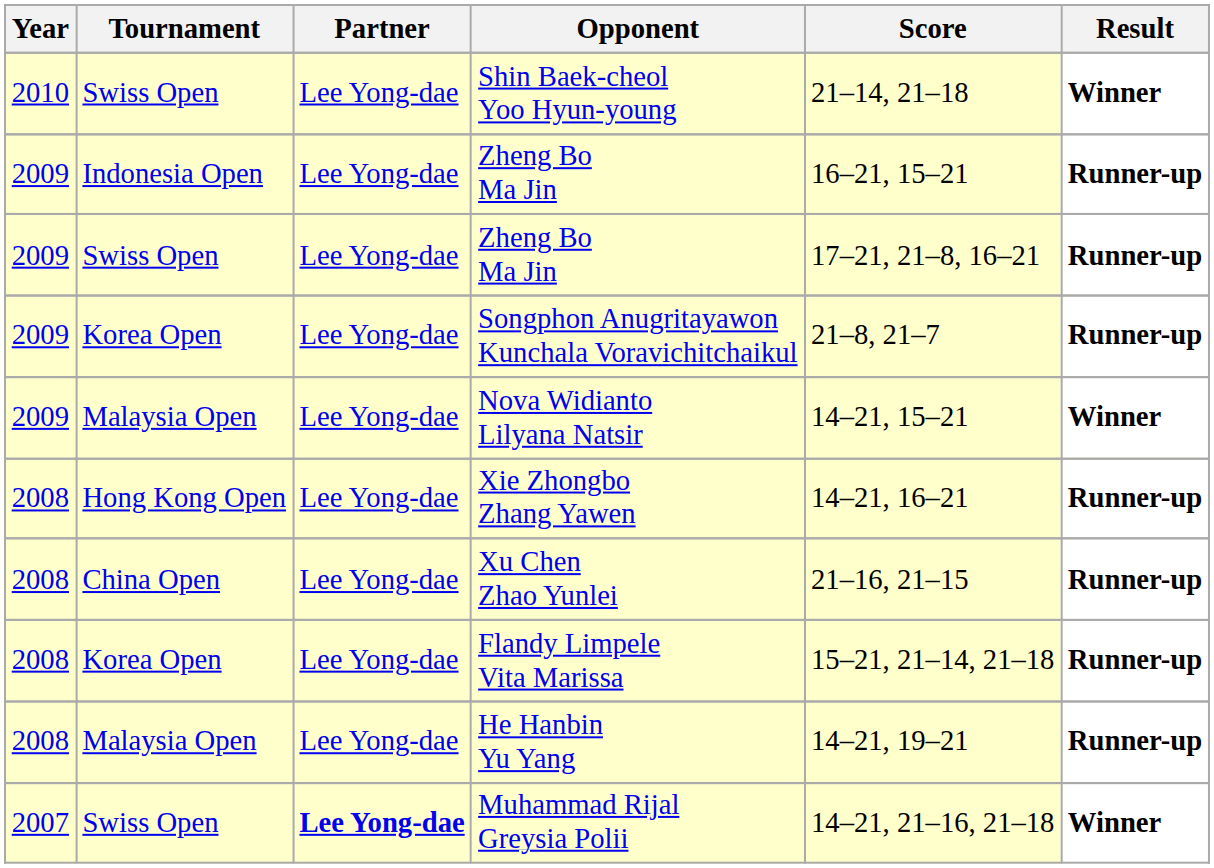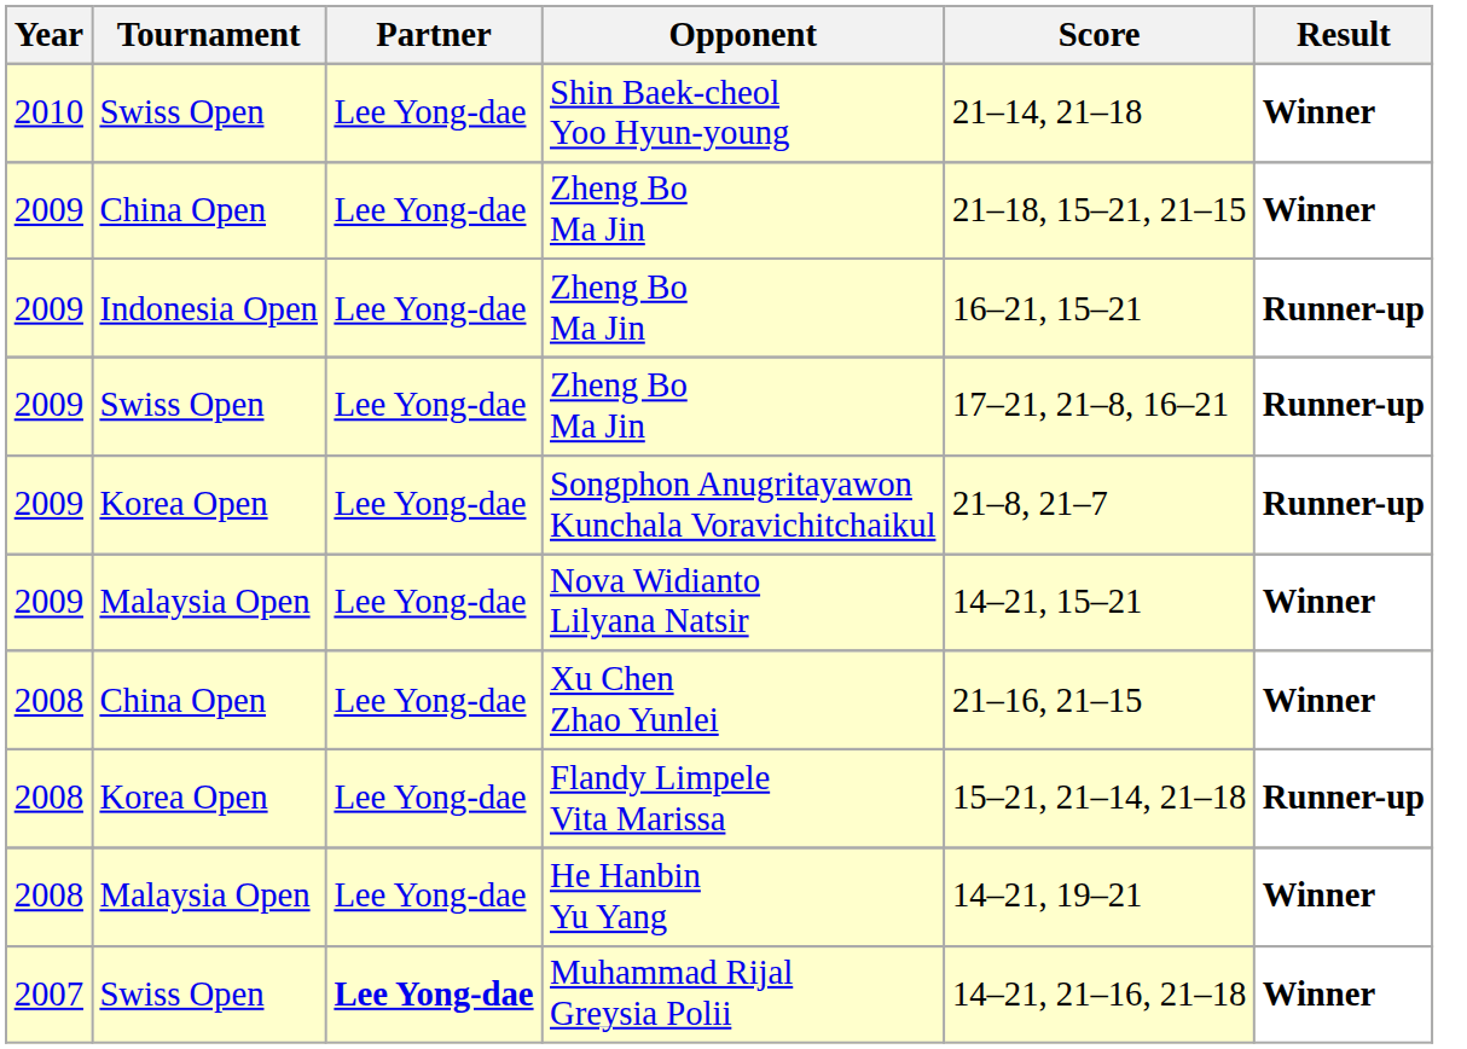+ row: 2009 | China Open | Lee Yong-dae | Zheng Bo Ma Jin | 21–18, 15–21, 21–15 | Winner
- row: 2008 | Hong Kong Open | Lee Yong-dae | Xie Zhongbo Zhang Yawen | 14–21, 16–21 | Runner-up
Xu Chen Zhao Yunlei | Result: Runner-up -> Winner
He Hanbin Yu Yang | Result: Runner-up -> Winner
